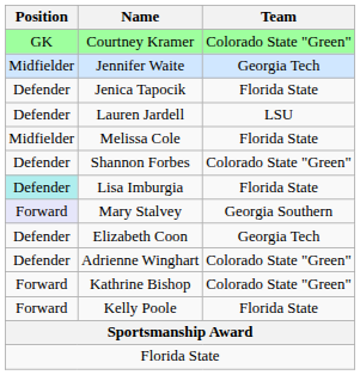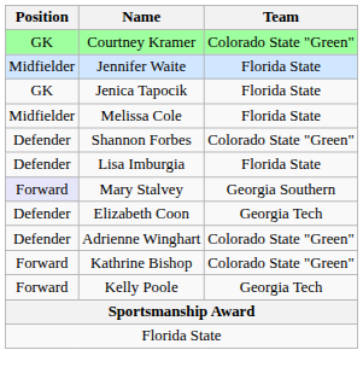Jennifer Waite | Team: Georgia Tech -> Florida State
Jenica Tapocik | Position: Defender -> GK
- row: Defender | Lauren Jardell | LSU
Lisa Imburgia | Position: paleturquoise background -> no background
Kelly Poole | Team: Florida State -> Georgia Tech
